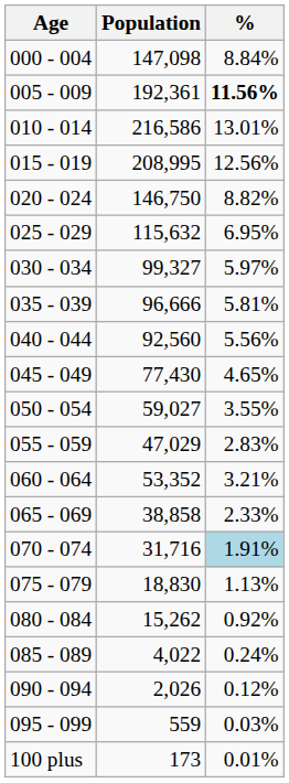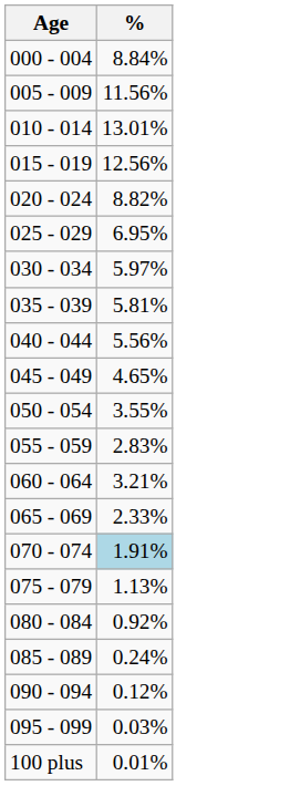- column: Population | 147,098 | 192,361 | 216,586 | 208,995 | 146,750 | 115,632 | 99,327 | 96,666 | 92,560 | 77,430 | 59,027 | 47,029 | 53,352 | 38,858 | 31,716 | 18,830 | 15,262 | 4,022 | 2,026 | 559 | 173
005 - 009 | %: bold -> normal
